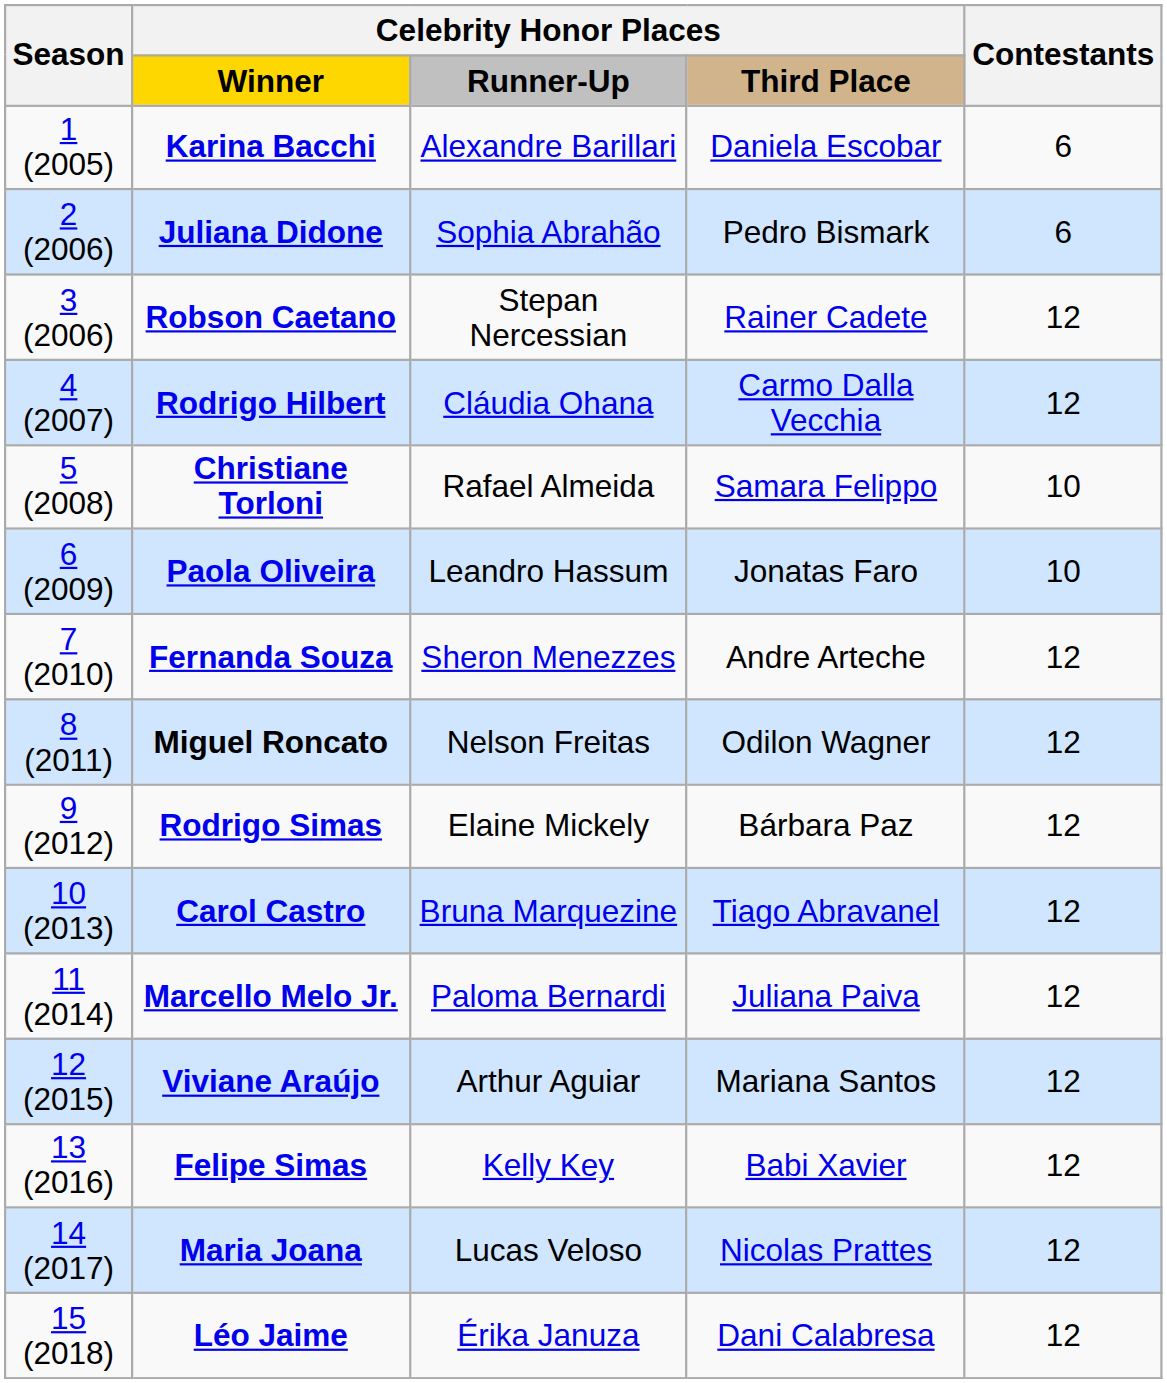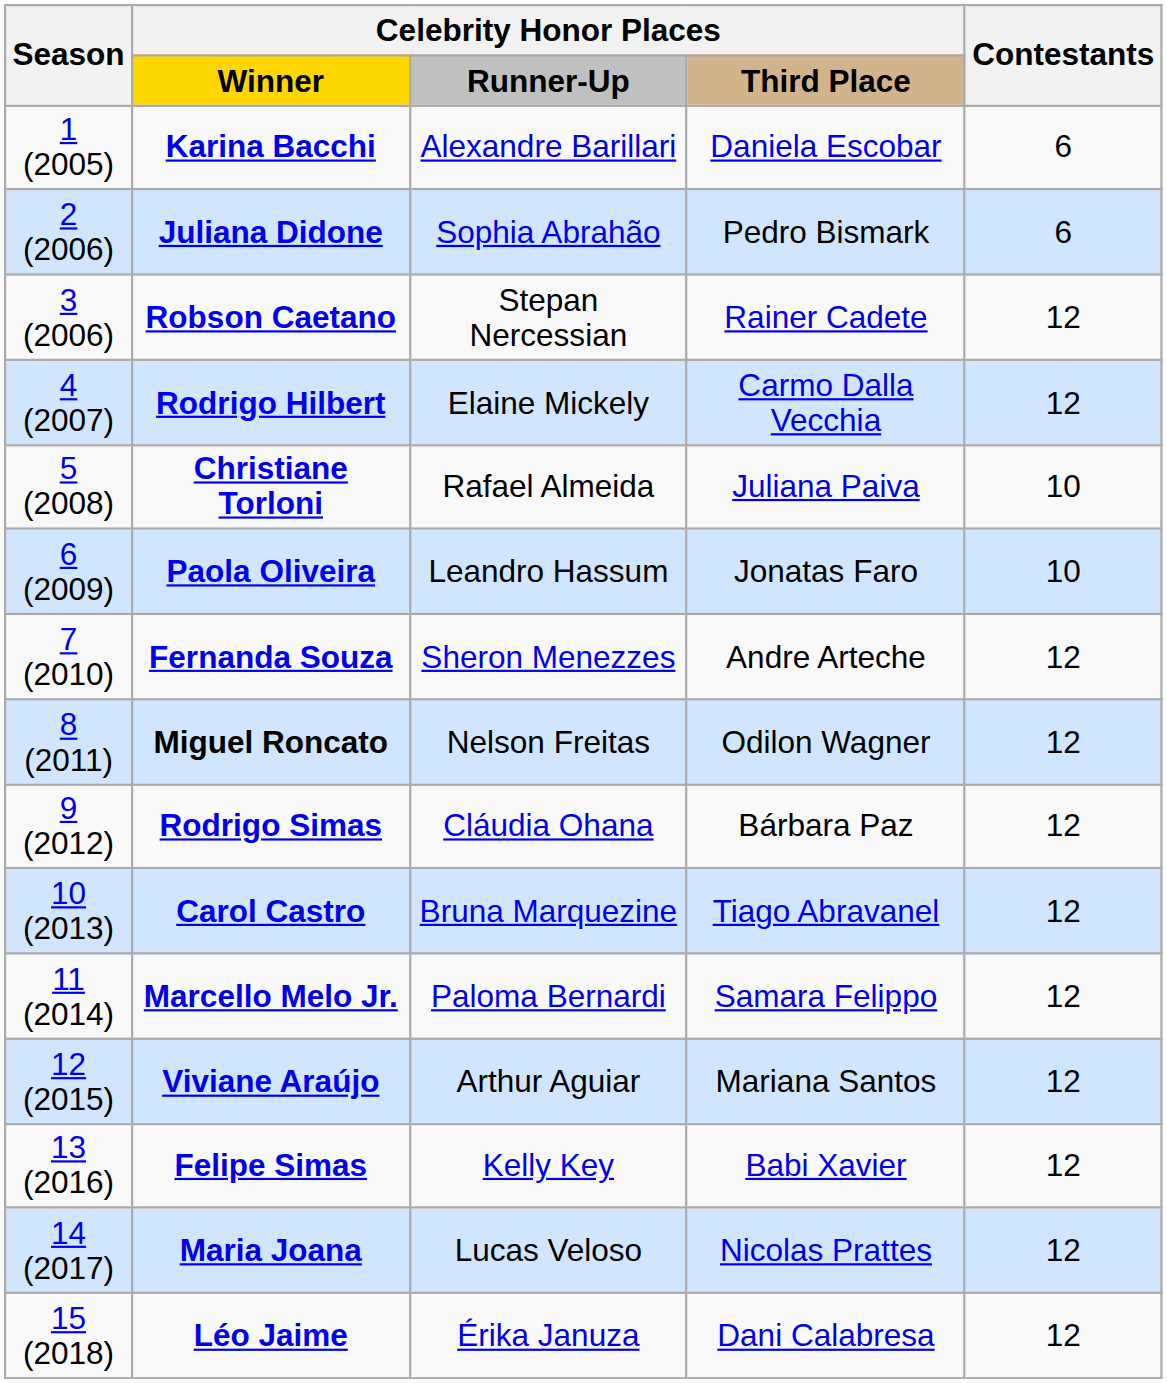Rodrigo Hilbert | column 3: Cláudia Ohana -> Elaine Mickely
Christiane Torloni | column 4: Samara Felippo -> Juliana Paiva
Rodrigo Simas | column 3: Elaine Mickely -> Cláudia Ohana
Marcello Melo Jr. | column 4: Juliana Paiva -> Samara Felippo
